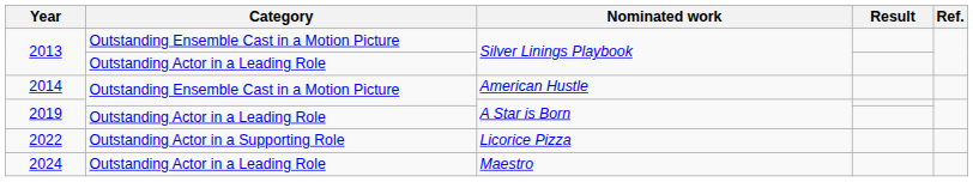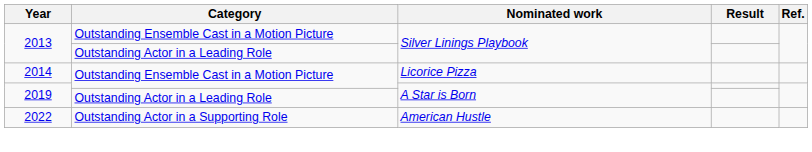2014 | Nominated work: American Hustle -> Licorice Pizza
2022 | Nominated work: Licorice Pizza -> American Hustle
- row: 2024 | Outstanding Actor in a Leading Role | Maestro
